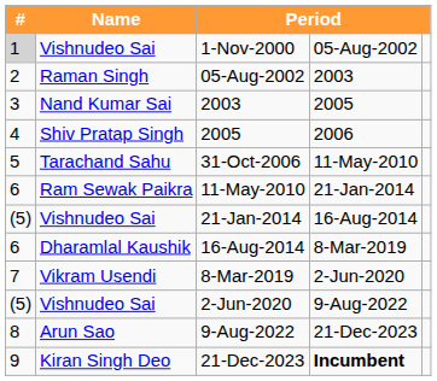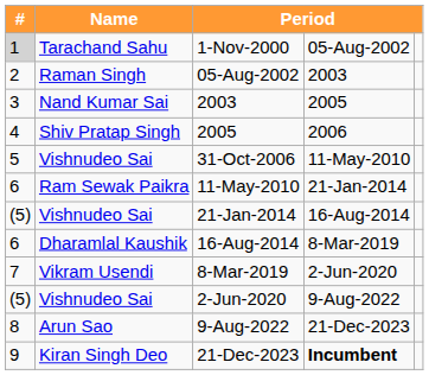1-Nov-2000 | Name: Vishnudeo Sai -> Tarachand Sahu
31-Oct-2006 | Name: Tarachand Sahu -> Vishnudeo Sai
